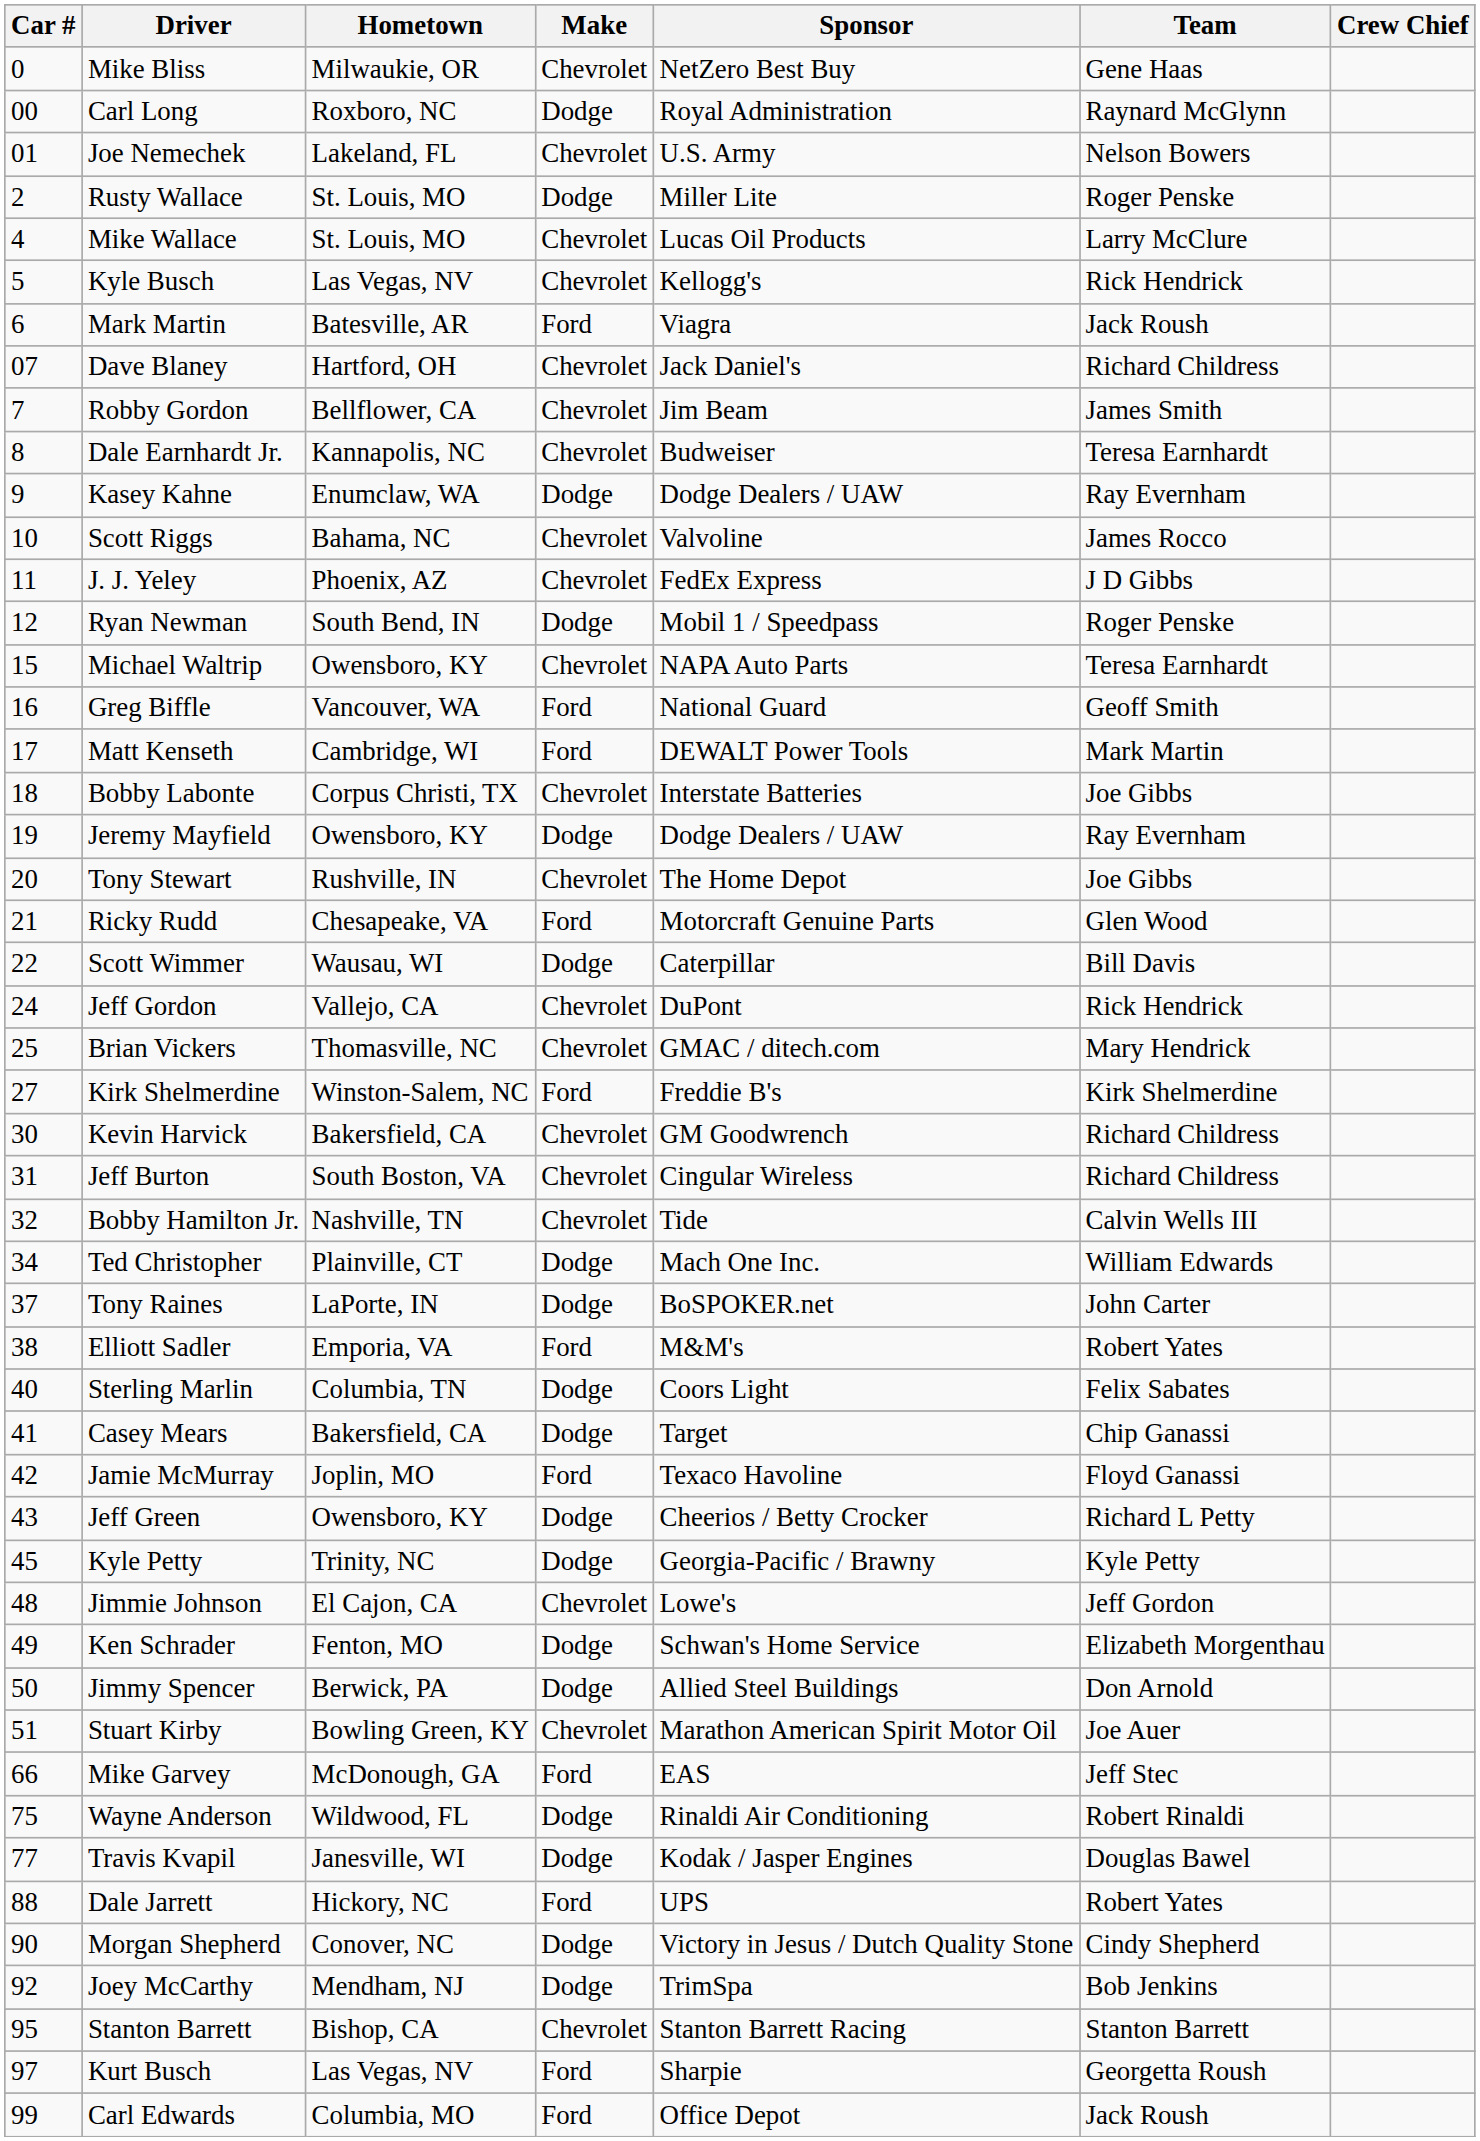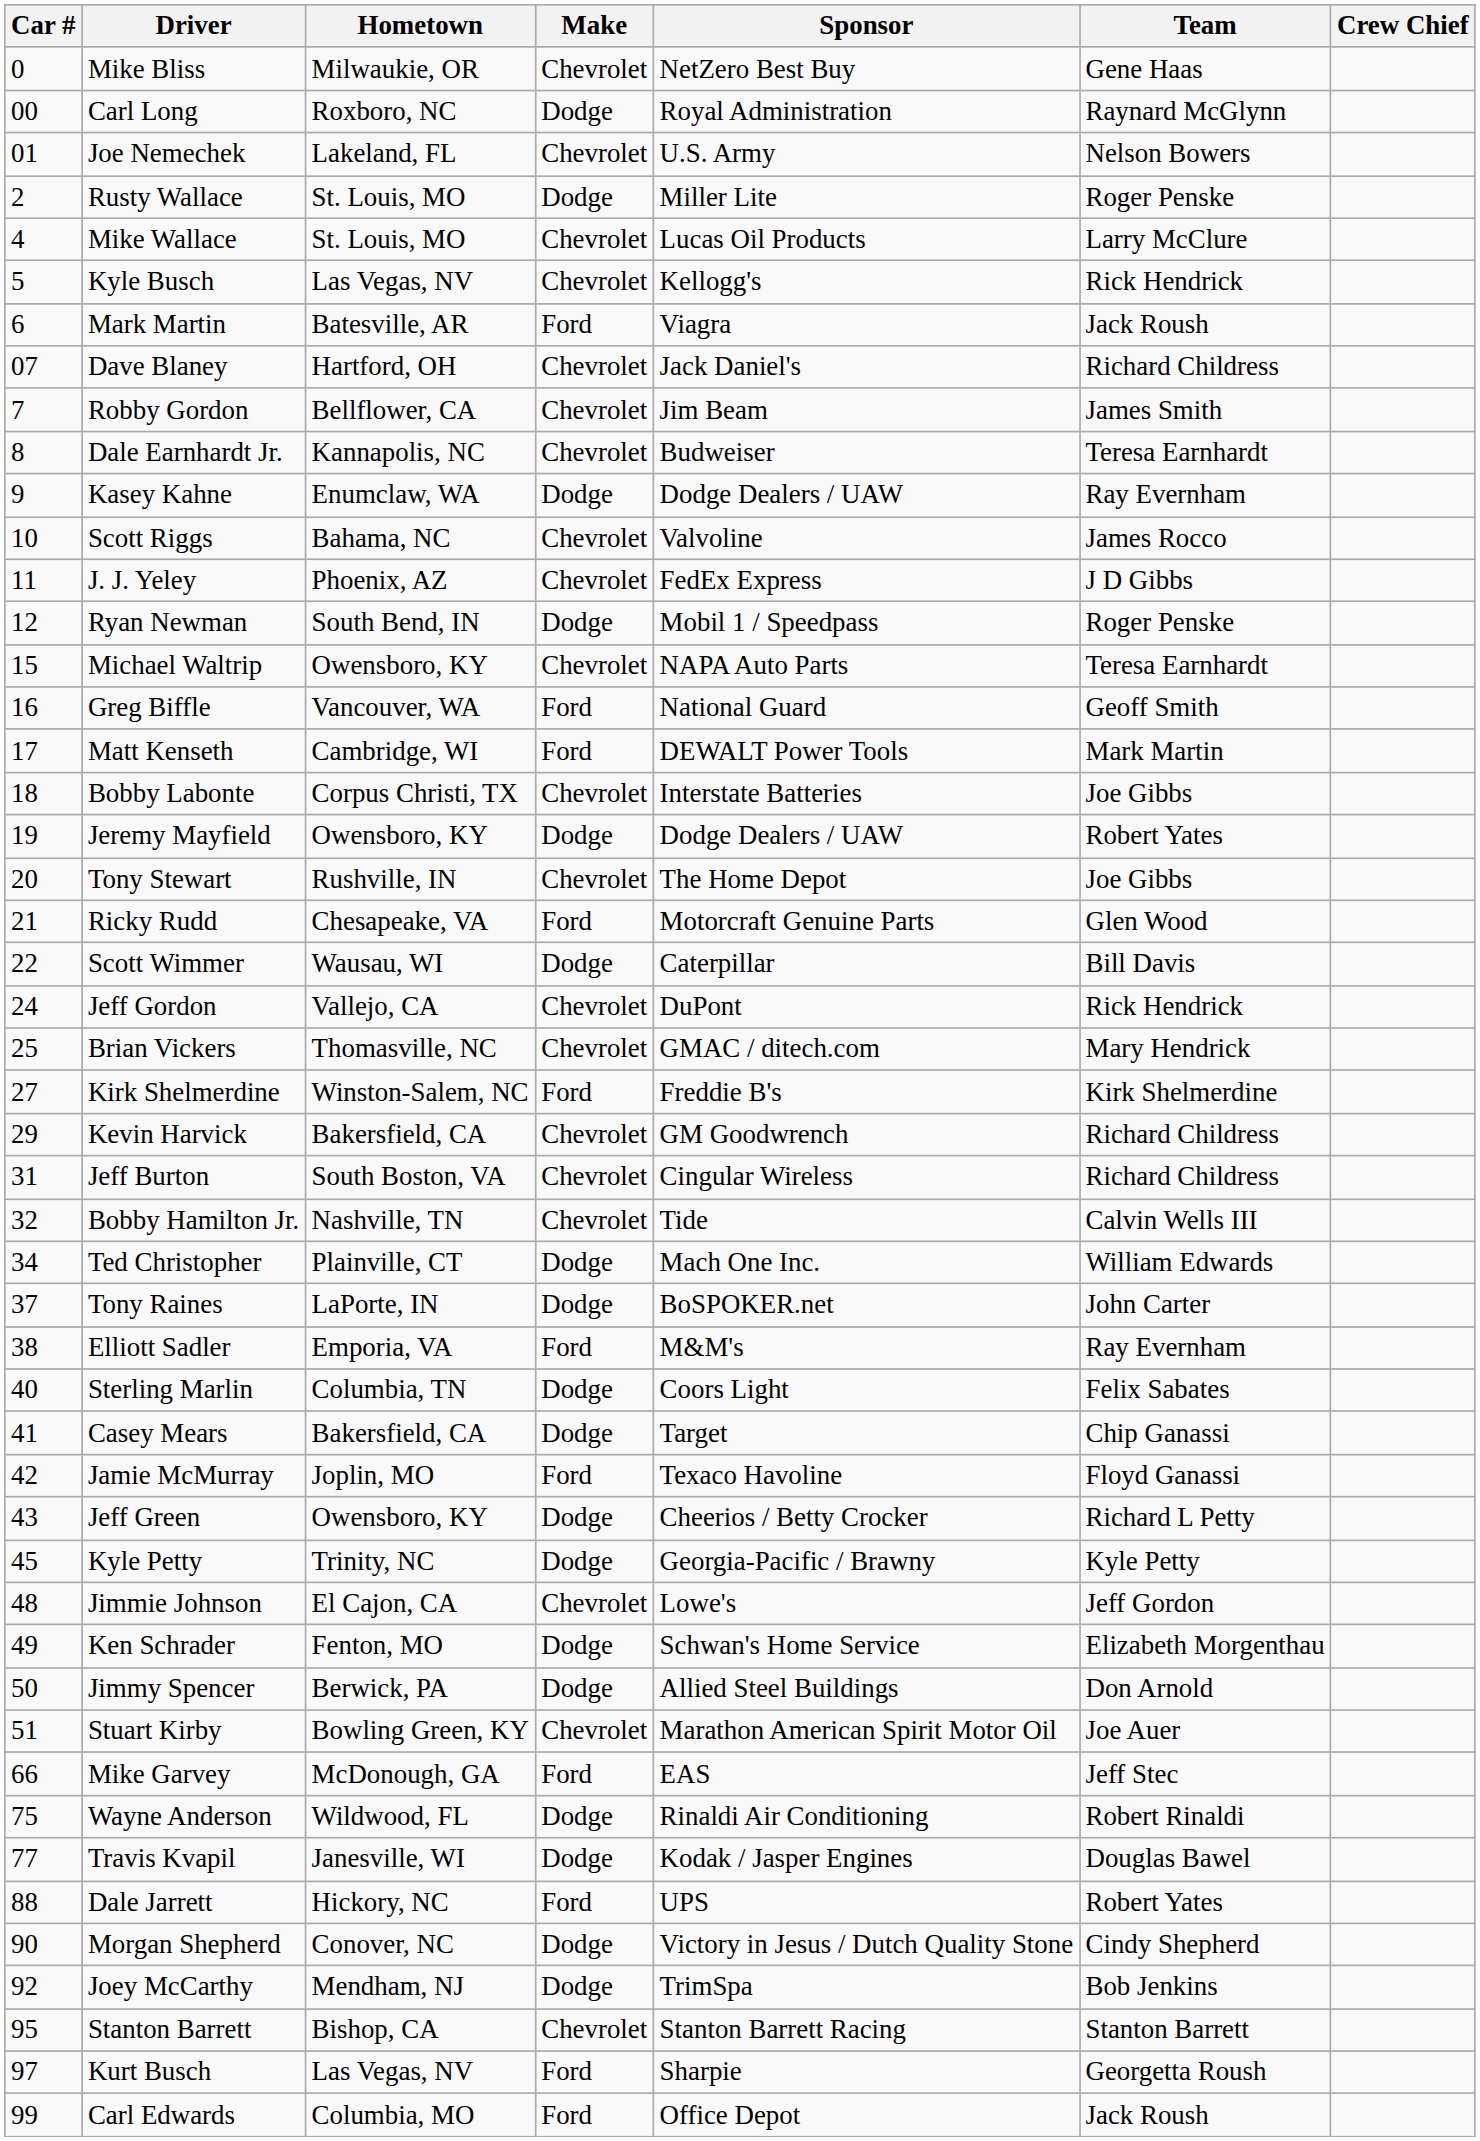Jeremy Mayfield | Team: Ray Evernham -> Robert Yates
Kevin Harvick | Car #: 30 -> 29
Elliott Sadler | Team: Robert Yates -> Ray Evernham
